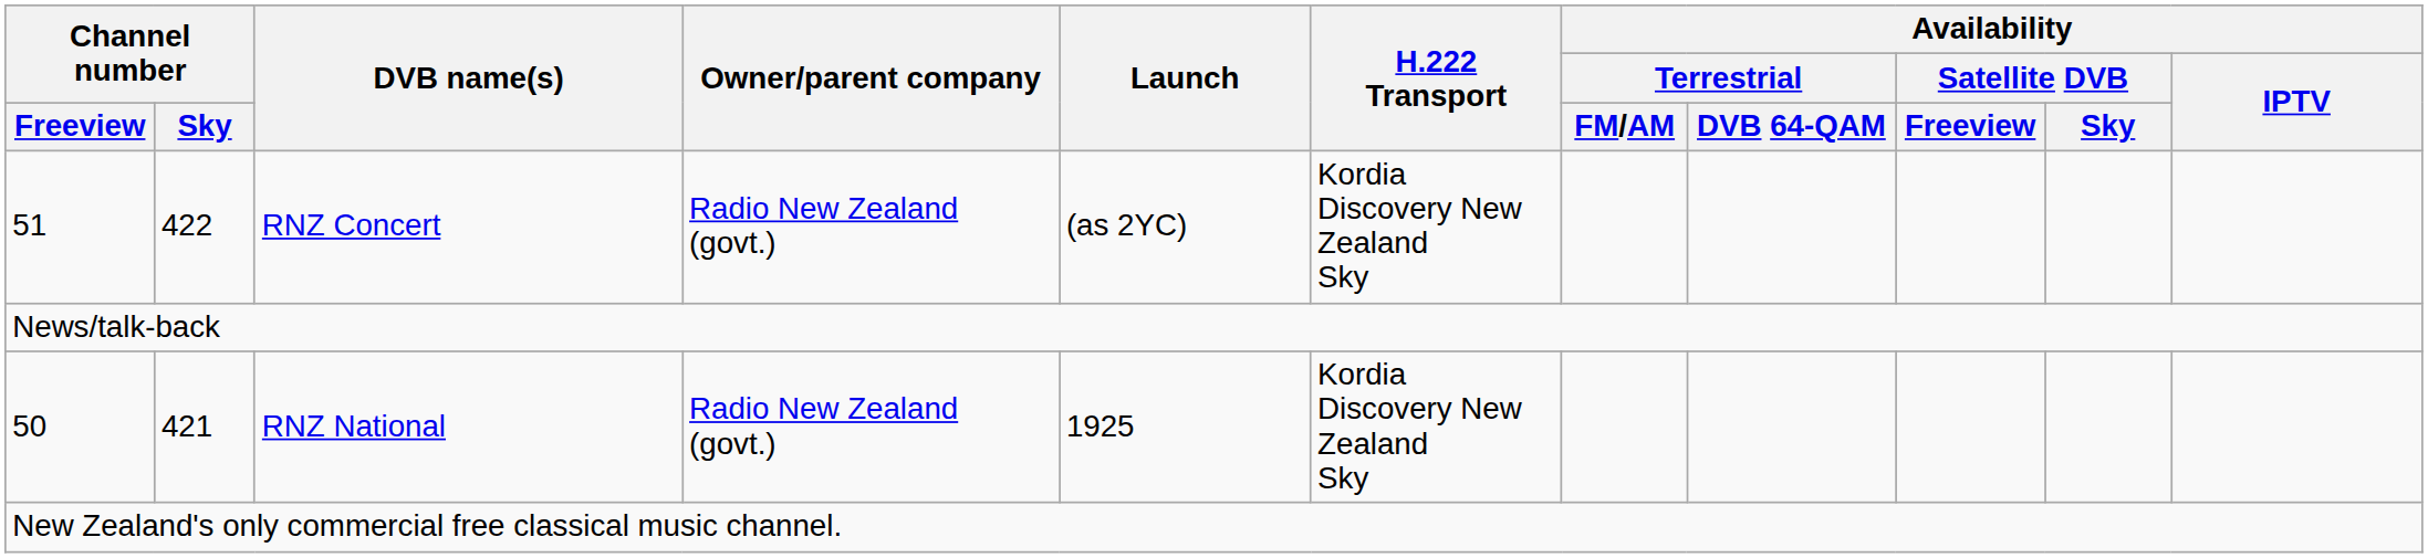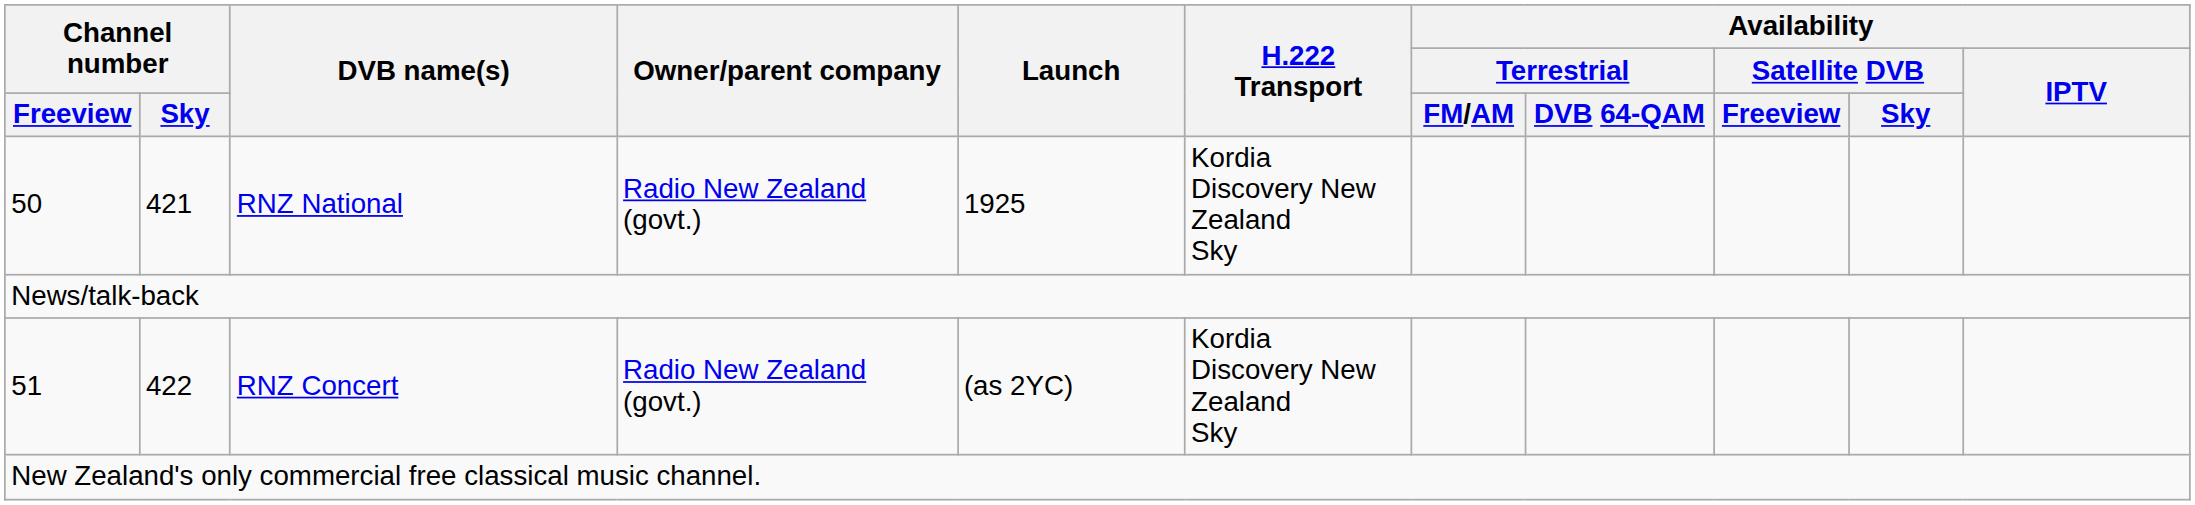rows swapped: 50 <-> 51
